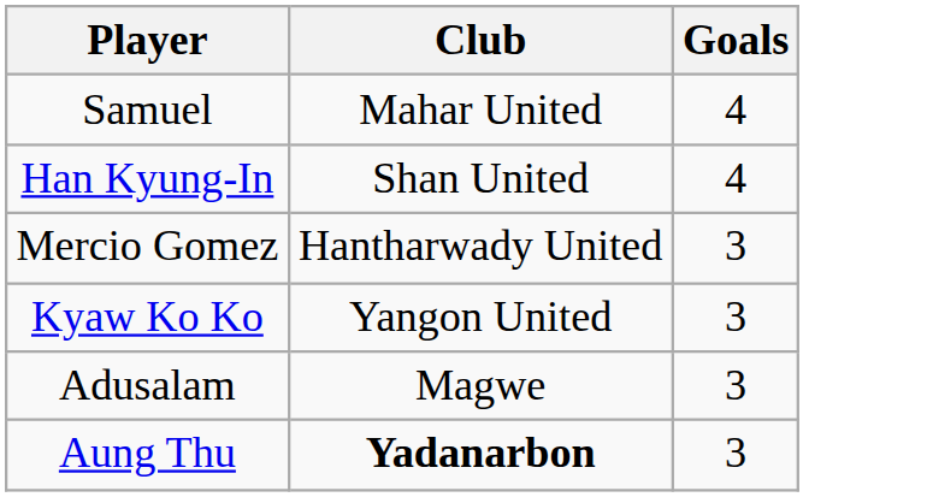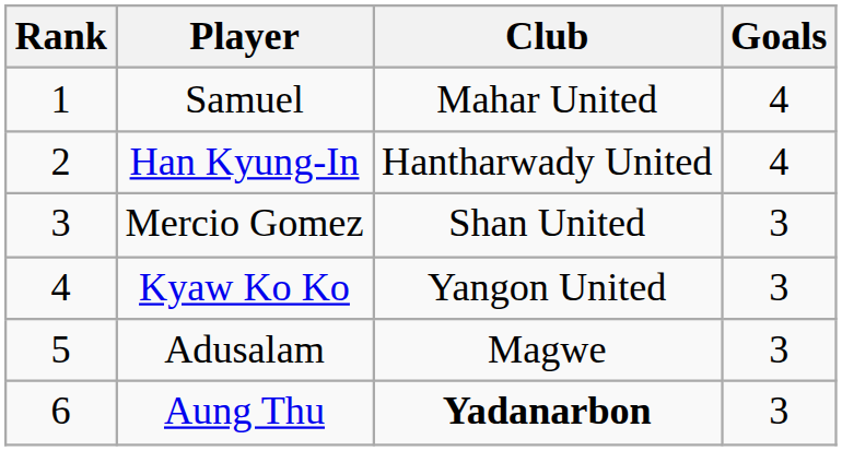+ column: Rank | 1 | 2 | 3 | 4 | 5 | 6
Han Kyung-In | Club: Shan United -> Hantharwady United
Mercio Gomez | Club: Hantharwady United -> Shan United
